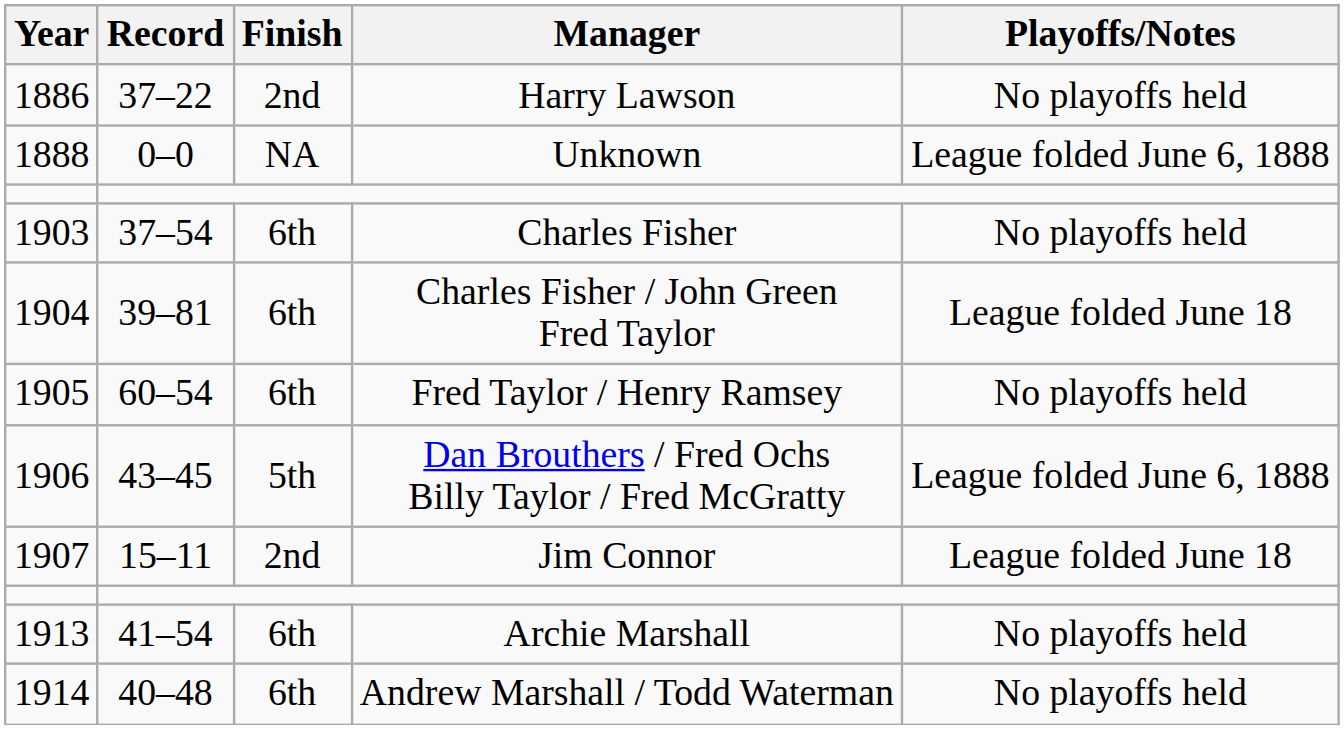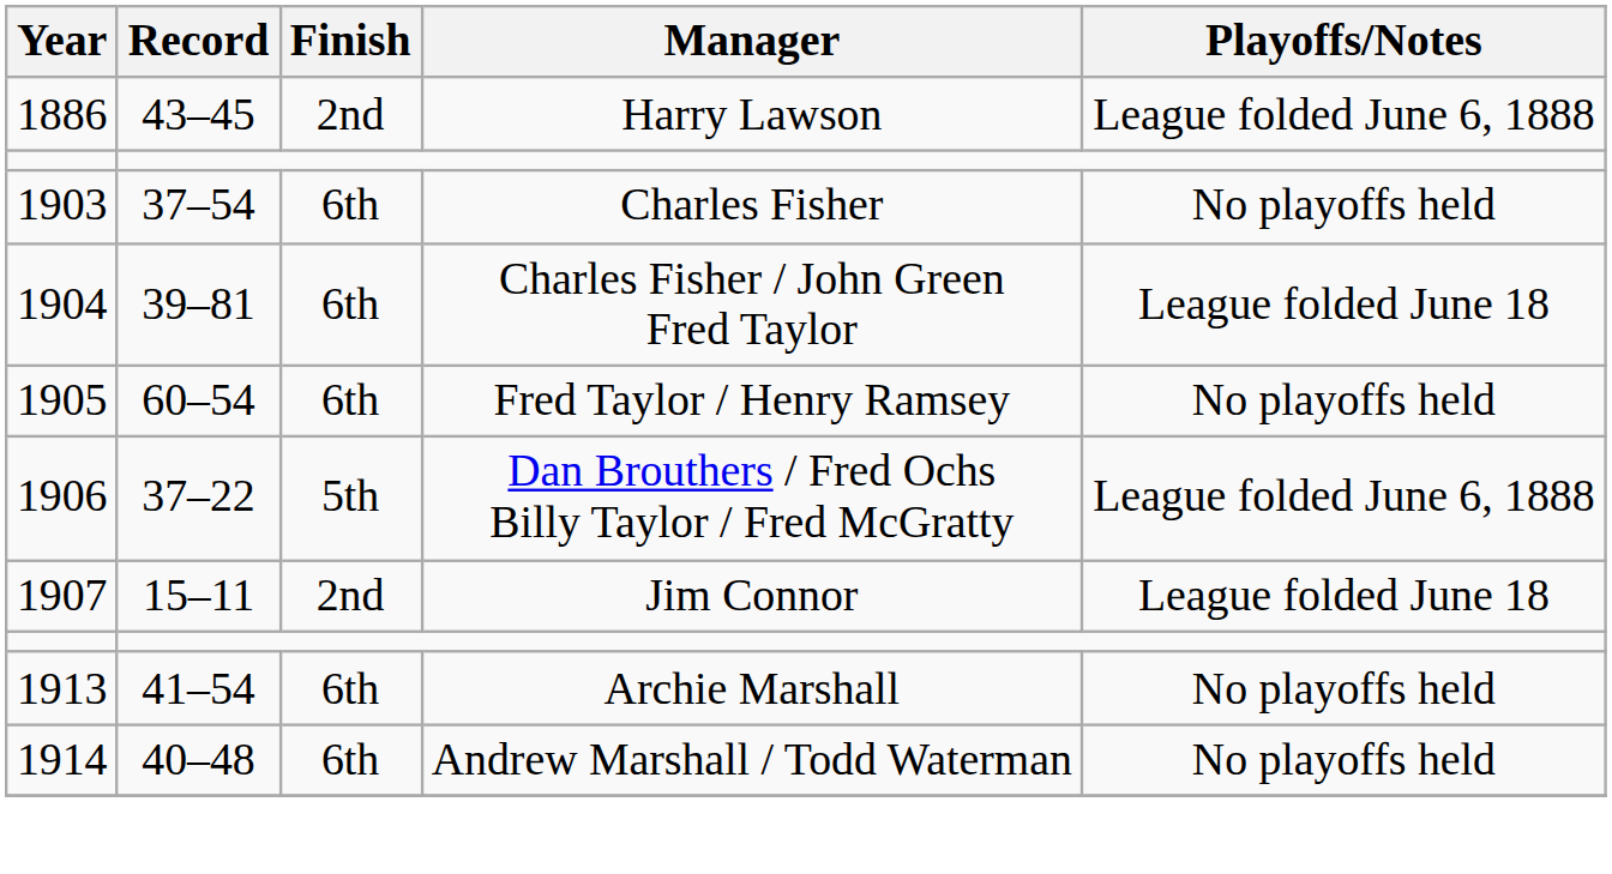Harry Lawson | Record: 37–22 -> 43–45
Harry Lawson | Playoffs/Notes: No playoffs held -> League folded June 6, 1888
- row: 1888 | 0–0 | NA | Unknown | League folded June 6, 1888
Dan Brouthers / Fred Ochs Billy Taylor / Fred McGratty | Record: 43–45 -> 37–22
